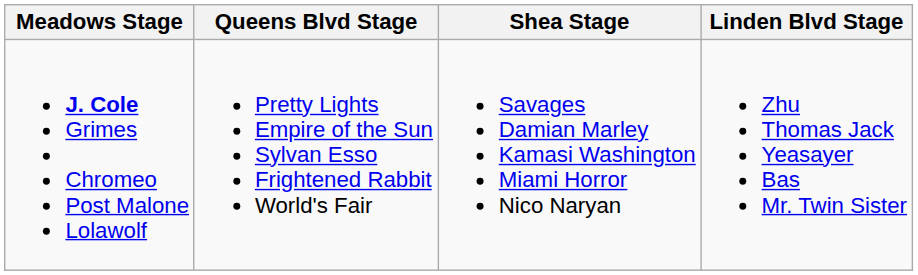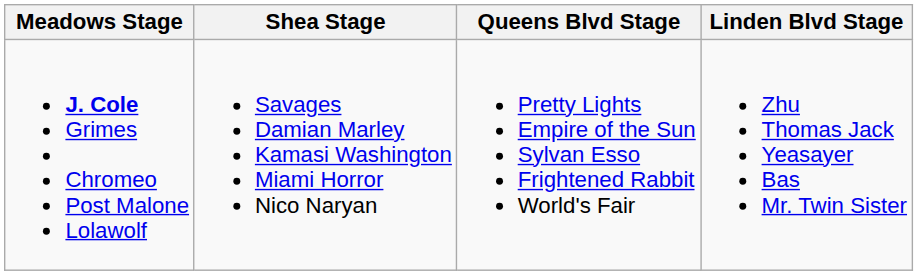columns swapped: Shea Stage <-> Queens Blvd Stage
